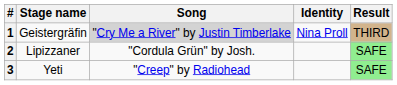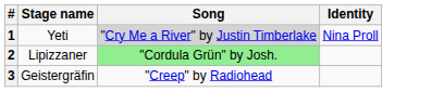- column: Result | THIRD | SAFE | SAFE
1 | Stage name: Geistergräfin -> Yeti
2 | Song: no background -> lightgreen background
3 | Stage name: Yeti -> Geistergräfin
